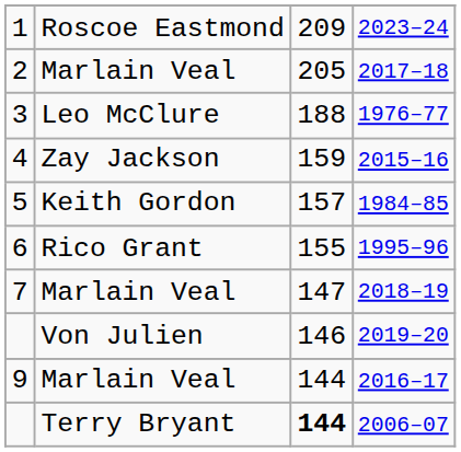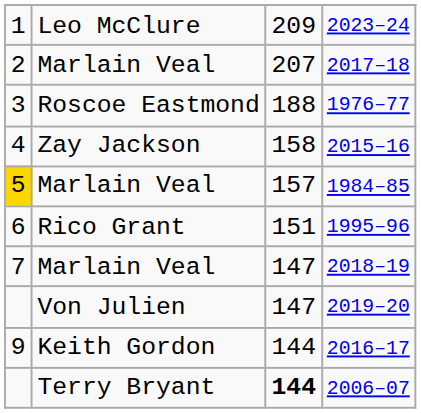2023–24 | column 2: Roscoe Eastmond -> Leo McClure
2017–18 | column 3: 205 -> 207
1976–77 | column 2: Leo McClure -> Roscoe Eastmond
2015–16 | column 3: 159 -> 158
1984–85 | column 1: no background -> gold background
1984–85 | column 2: Keith Gordon -> Marlain Veal
1995–96 | column 3: 155 -> 151
2019–20 | column 3: 146 -> 147
2016–17 | column 2: Marlain Veal -> Keith Gordon
